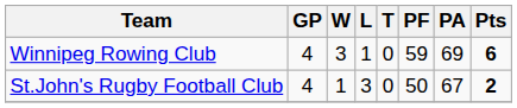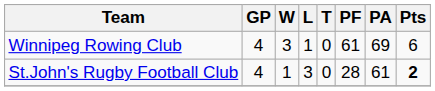Winnipeg Rowing Club | PF: 59 -> 61
Winnipeg Rowing Club | Pts: bold -> normal
St.John's Rugby Football Club | PF: 50 -> 28
St.John's Rugby Football Club | PA: 67 -> 61
